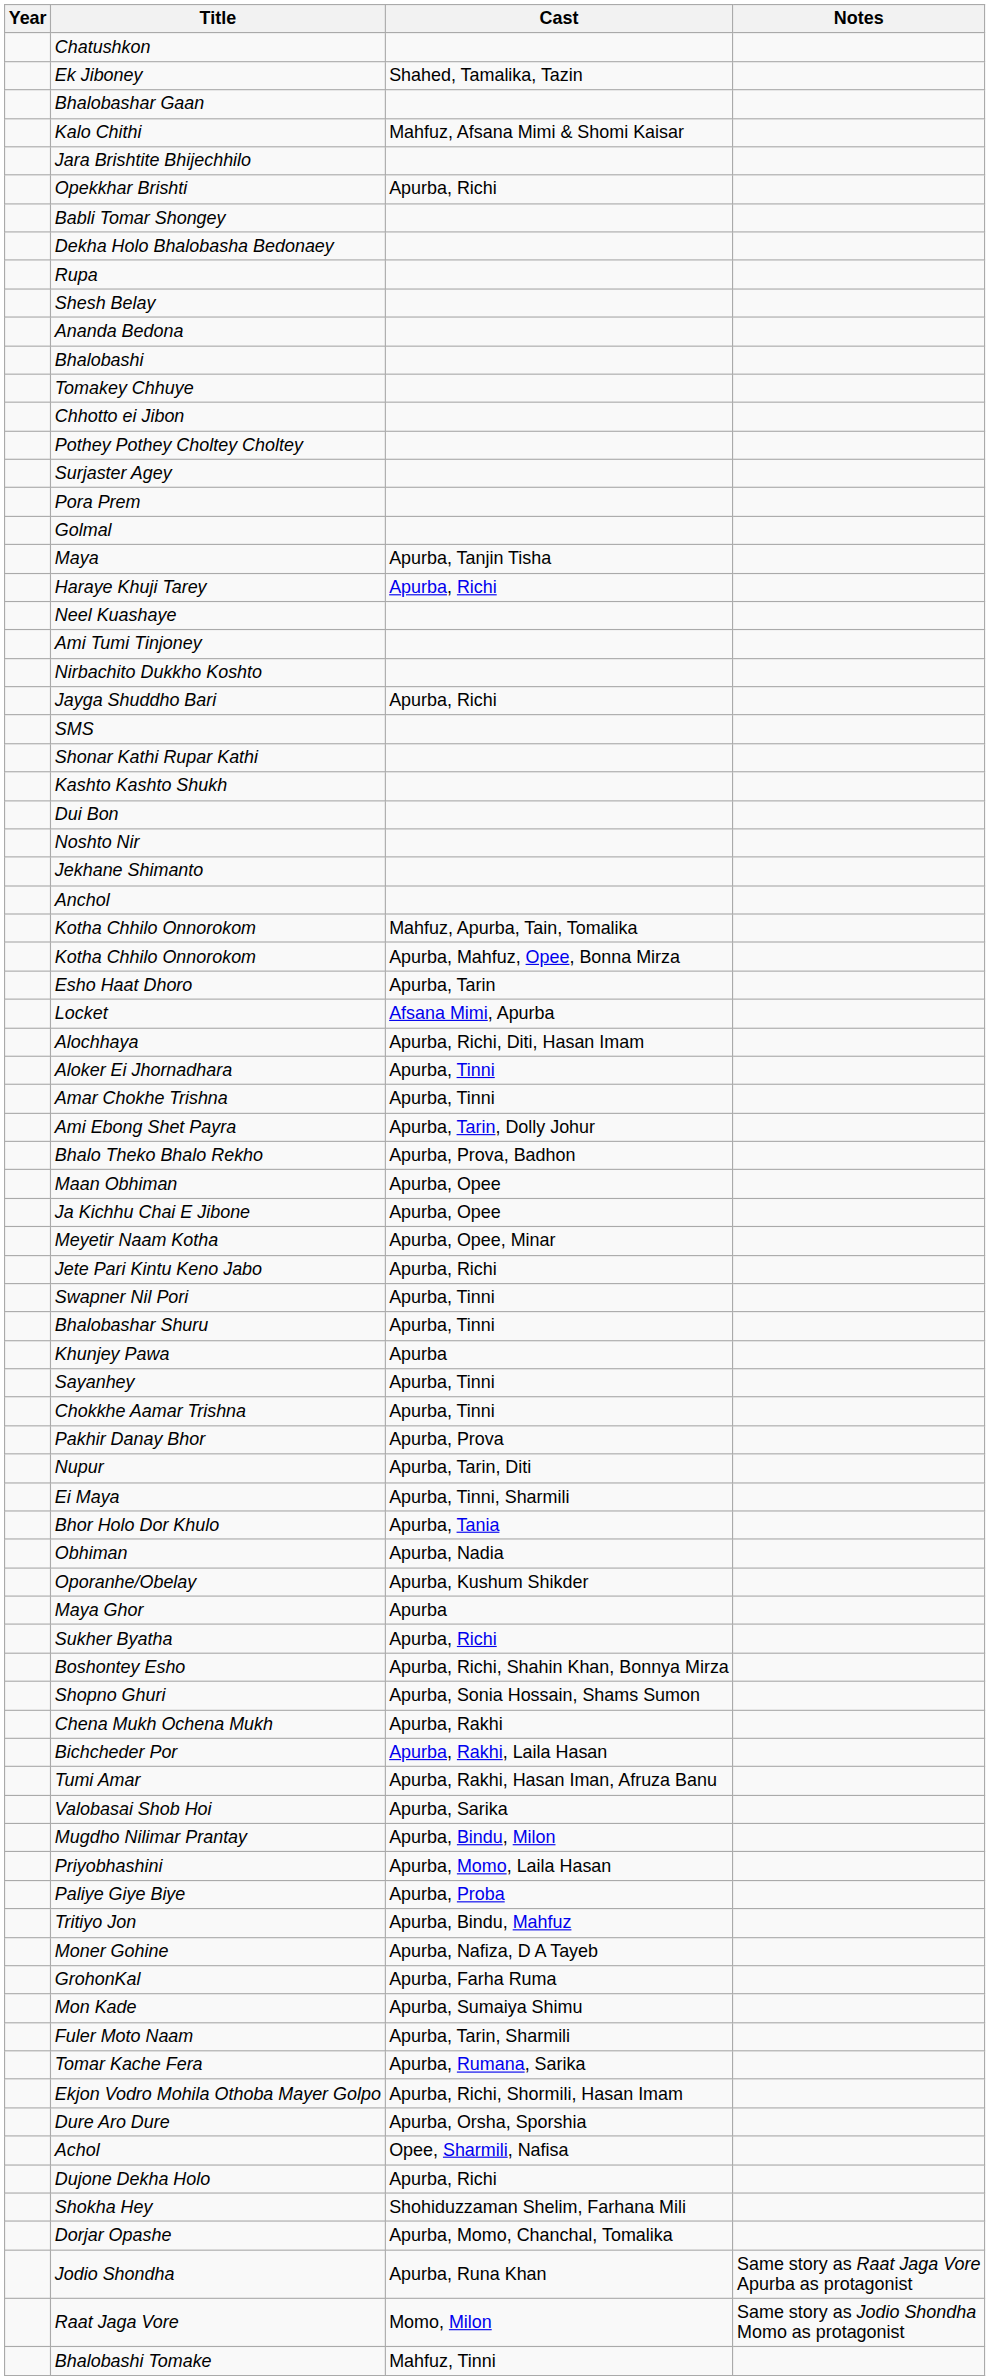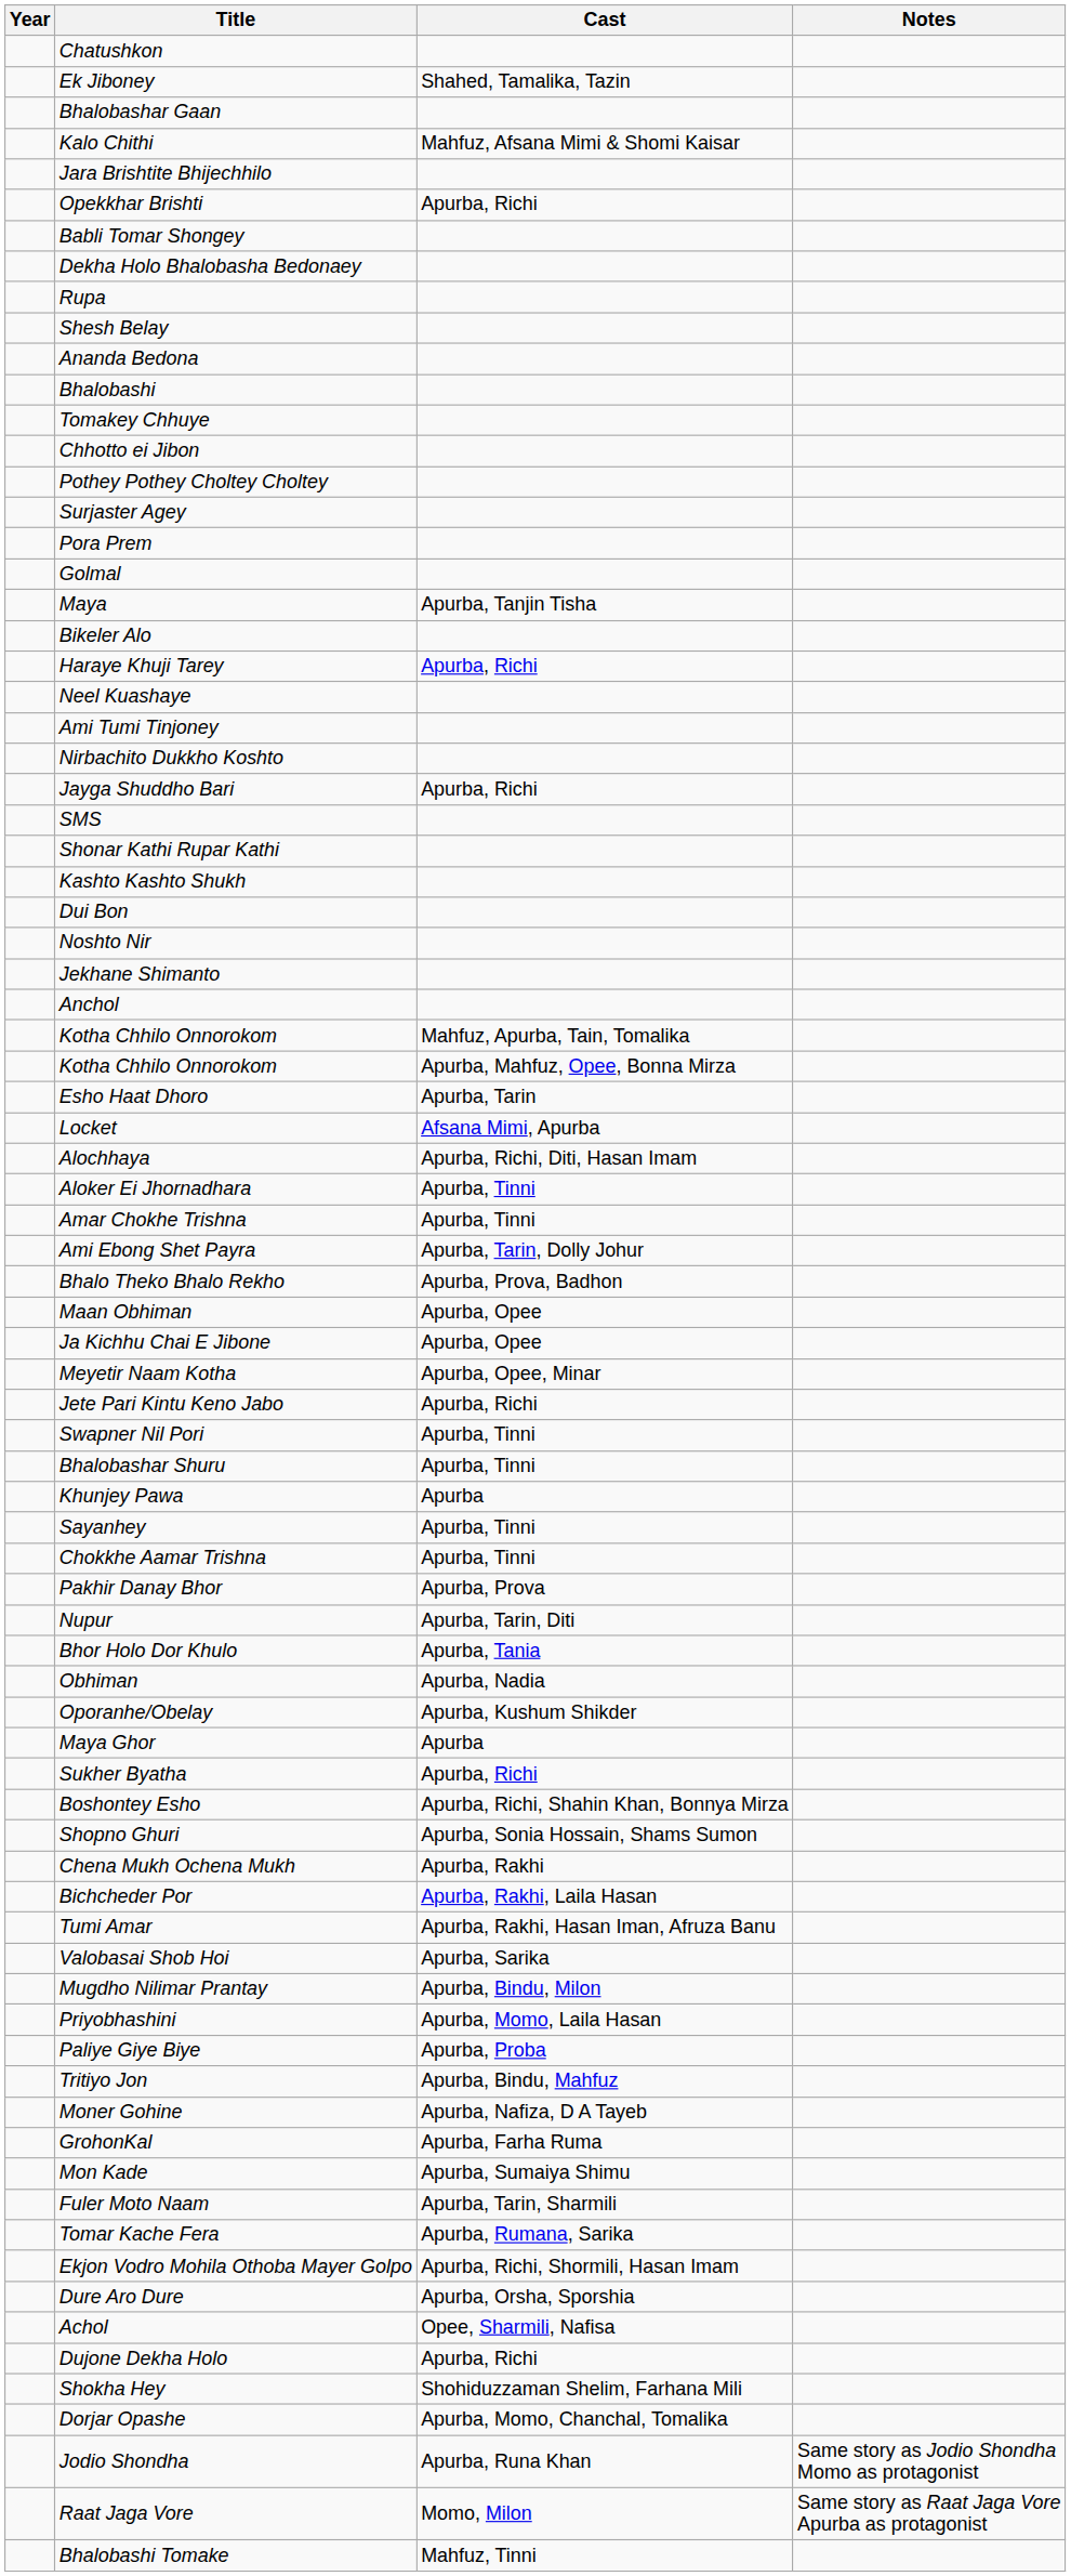+ row: Bikeler Alo
- row: Ei Maya | Apurba, Tinni, Sharmili
Jodio Shondha | Notes: Same story as Raat Jaga Vore Apurba as protagonist -> Same story as Jodio Shondha Momo as protagonist
Raat Jaga Vore | Notes: Same story as Jodio Shondha Momo as protagonist -> Same story as Raat Jaga Vore Apurba as protagonist
